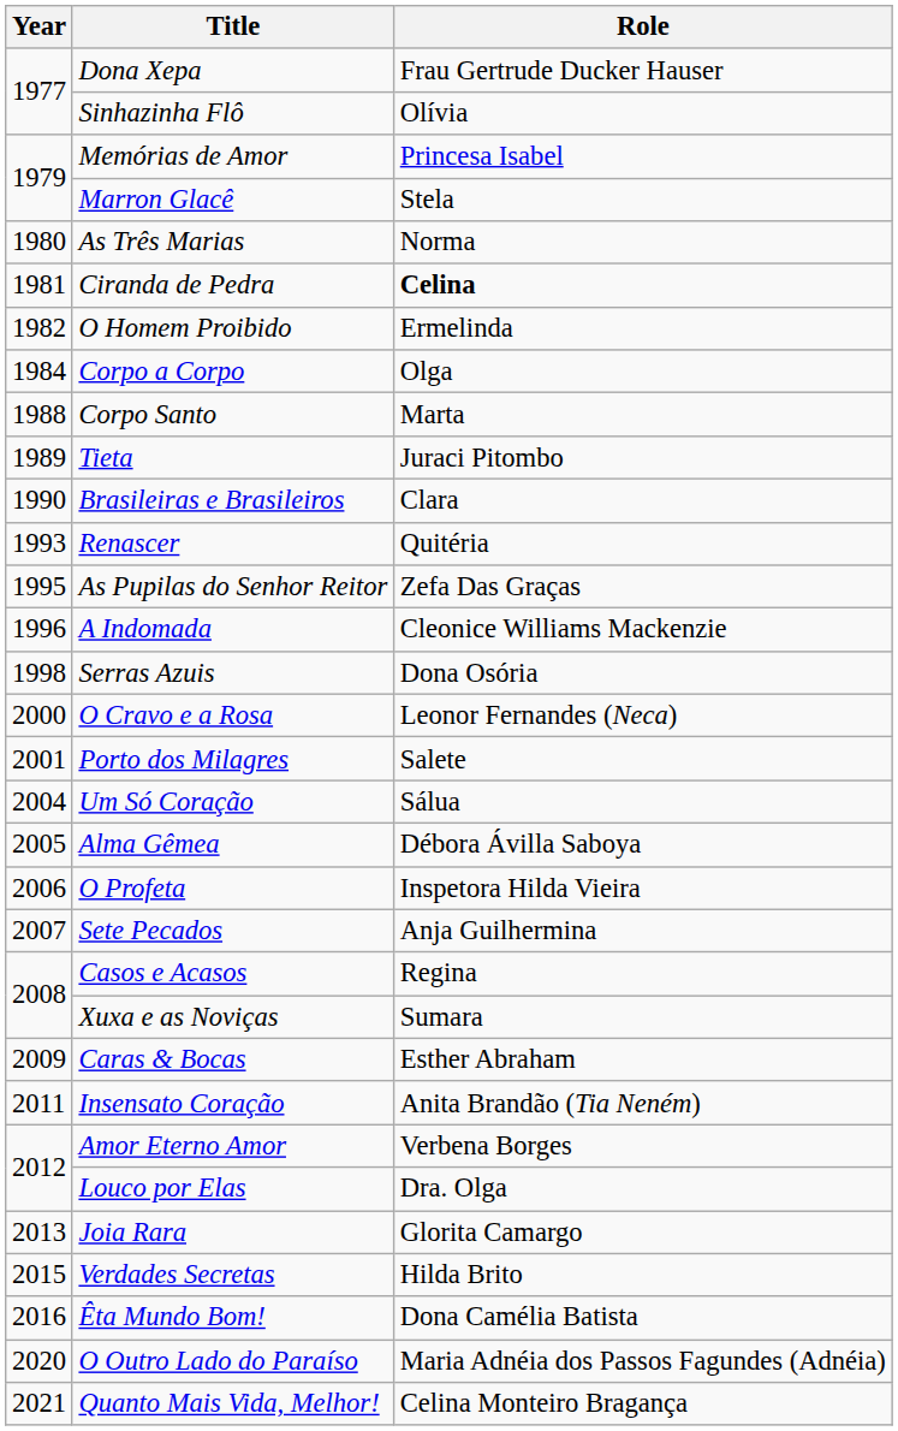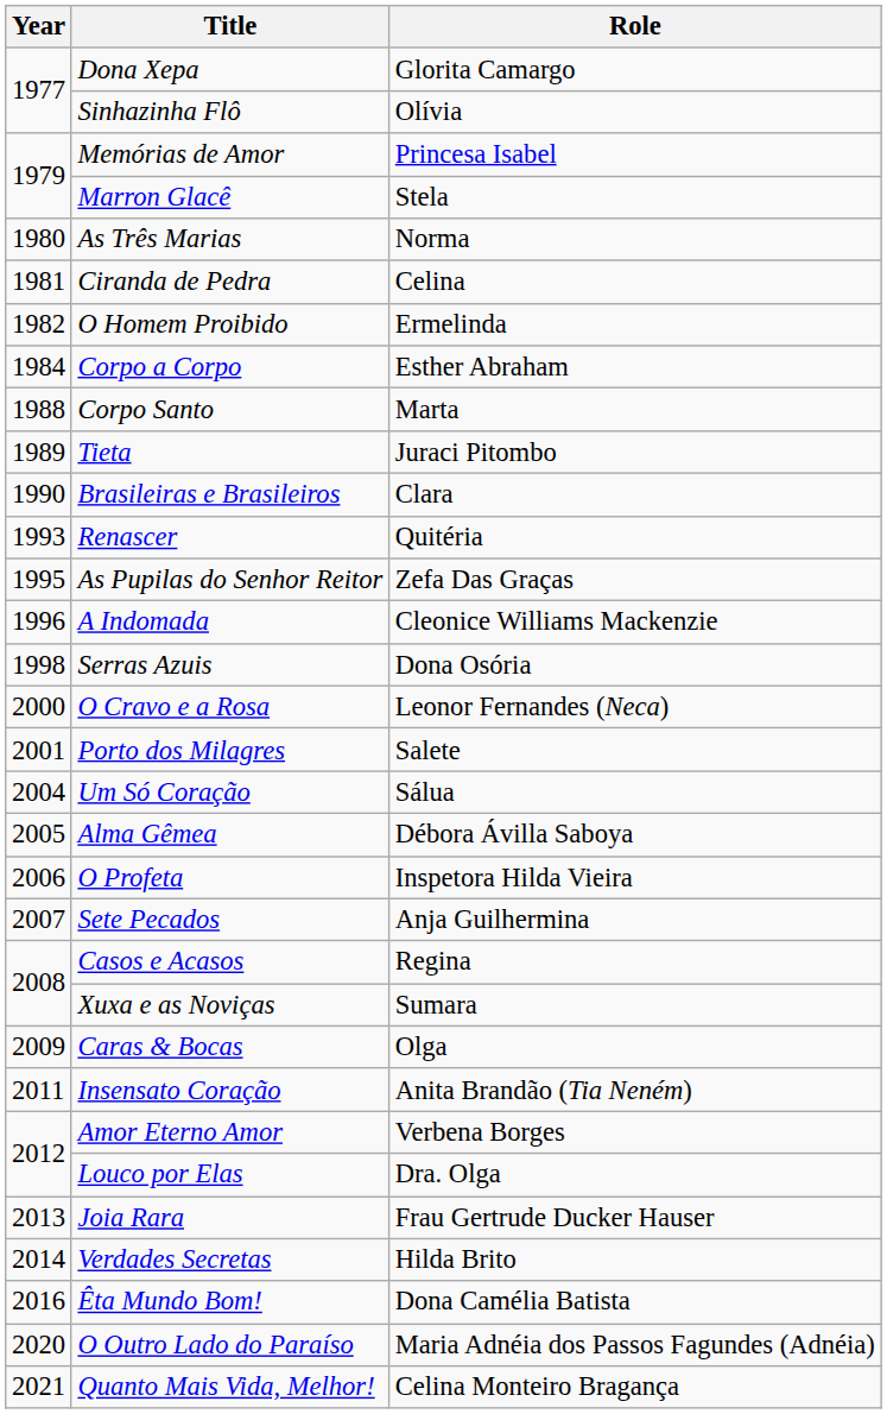Dona Xepa | Role: Frau Gertrude Ducker Hauser -> Glorita Camargo
Ciranda de Pedra | Role: bold -> normal
Corpo a Corpo | Role: Olga -> Esther Abraham
Caras & Bocas | Role: Esther Abraham -> Olga
Joia Rara | Role: Glorita Camargo -> Frau Gertrude Ducker Hauser
Verdades Secretas | Year: 2015 -> 2014
